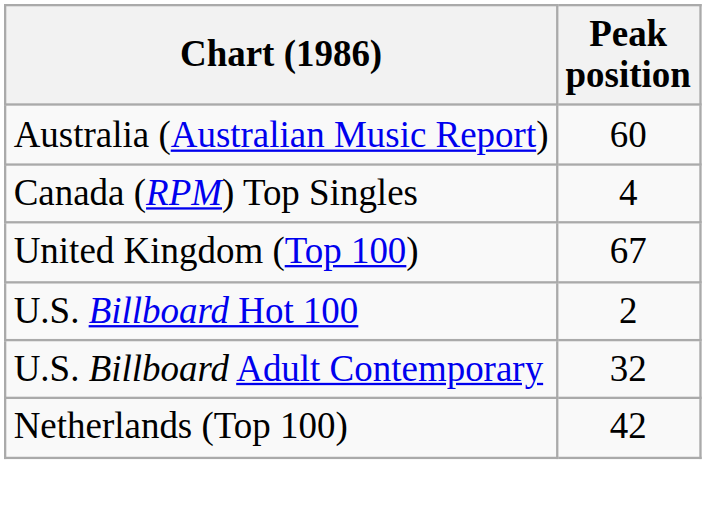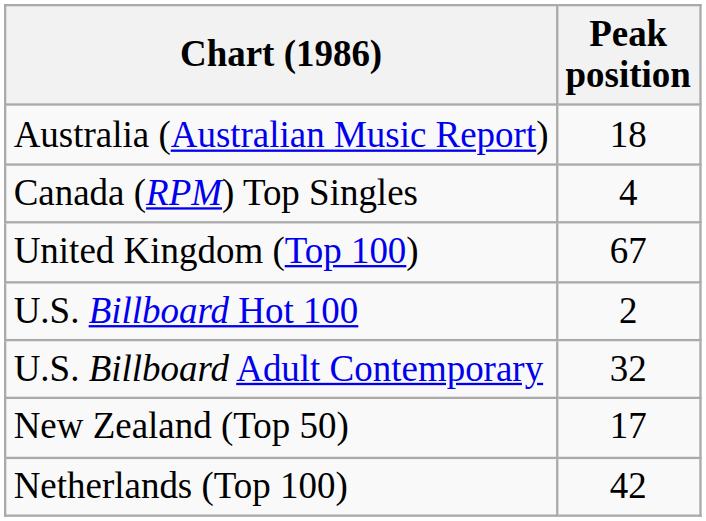Australia (Australian Music Report) | Peak position: 60 -> 18
+ row: New Zealand (Top 50) | 17
